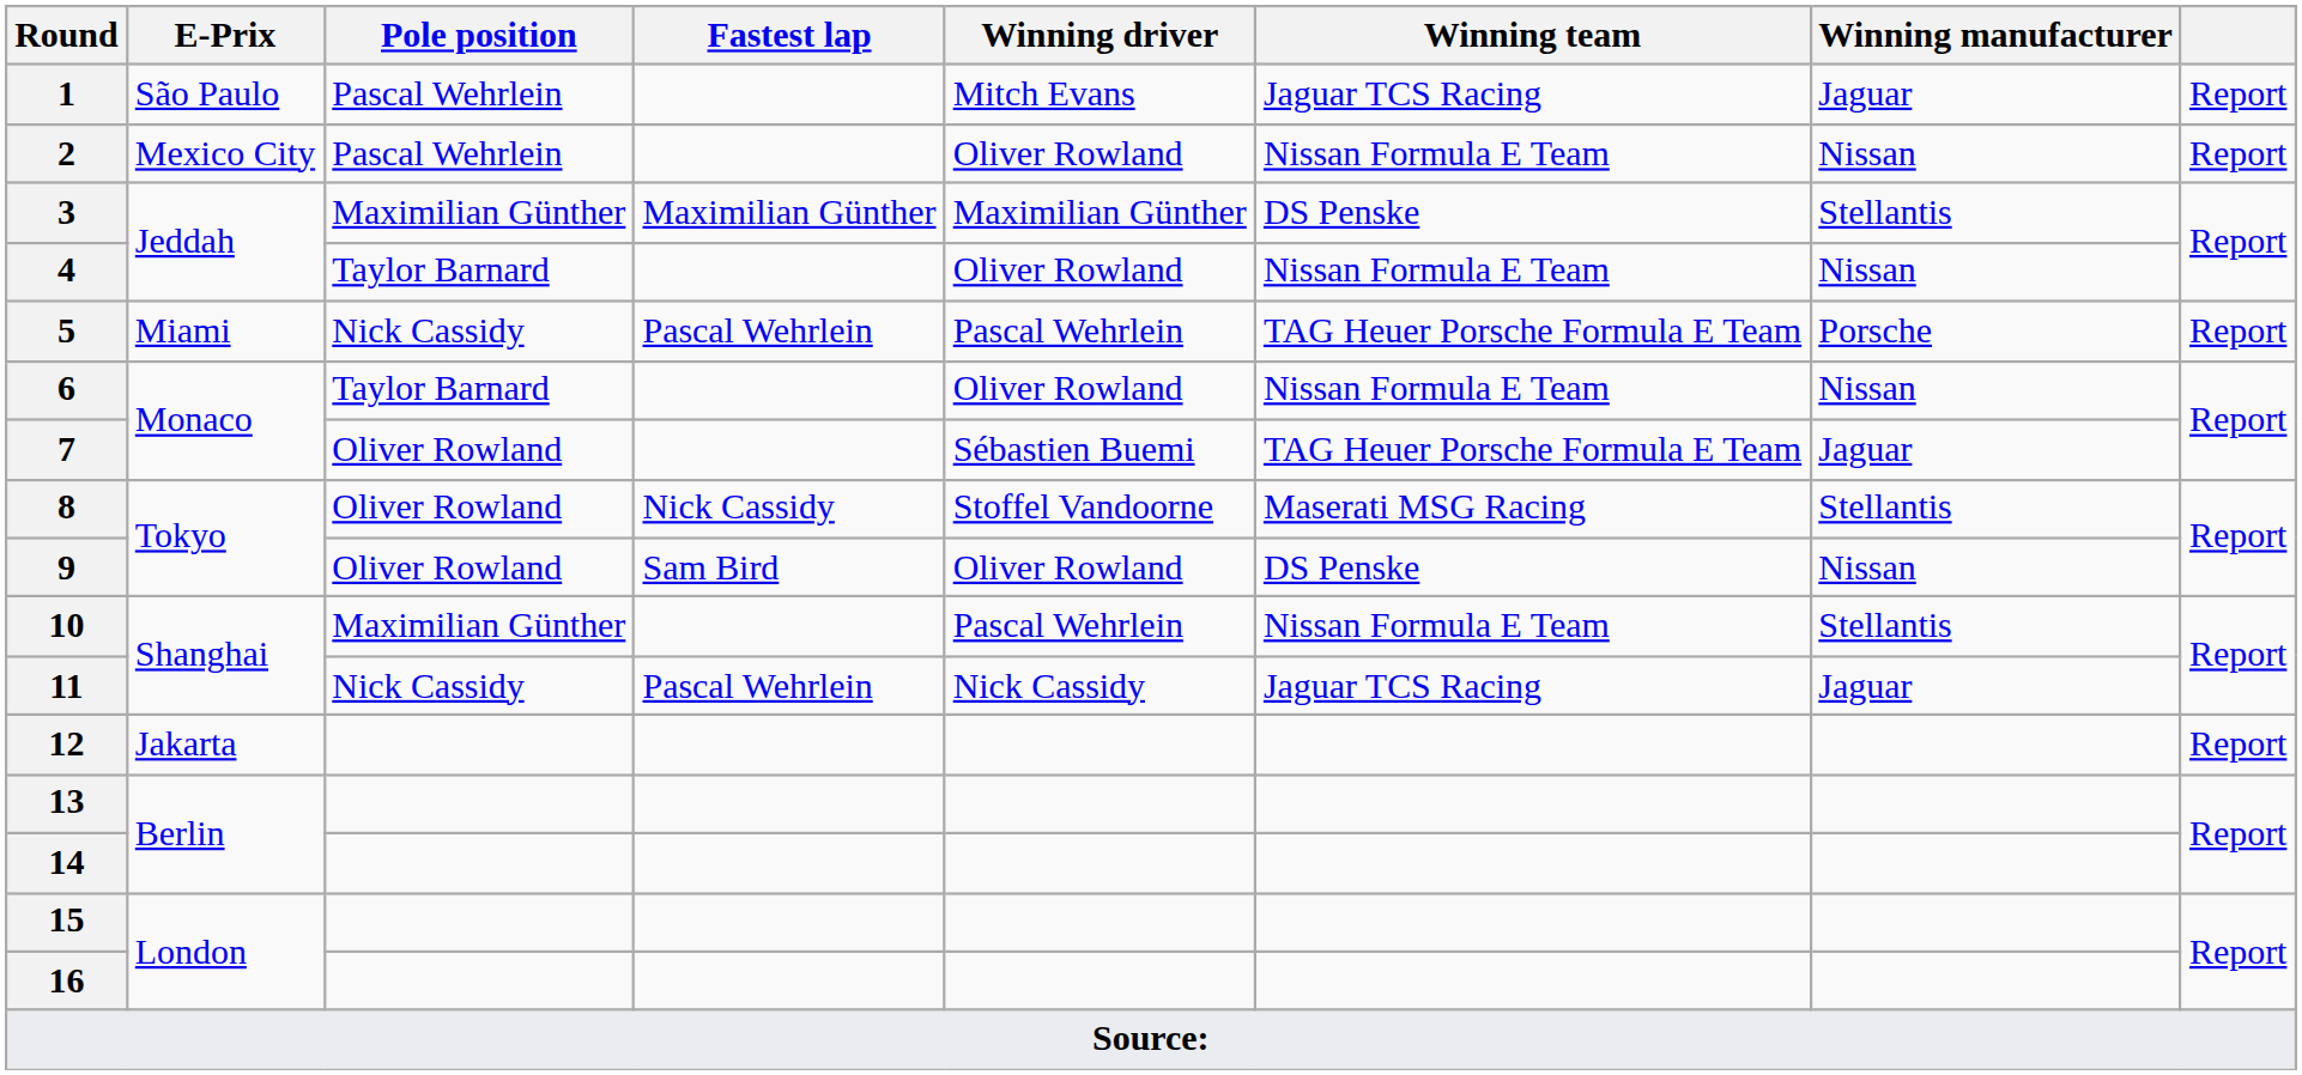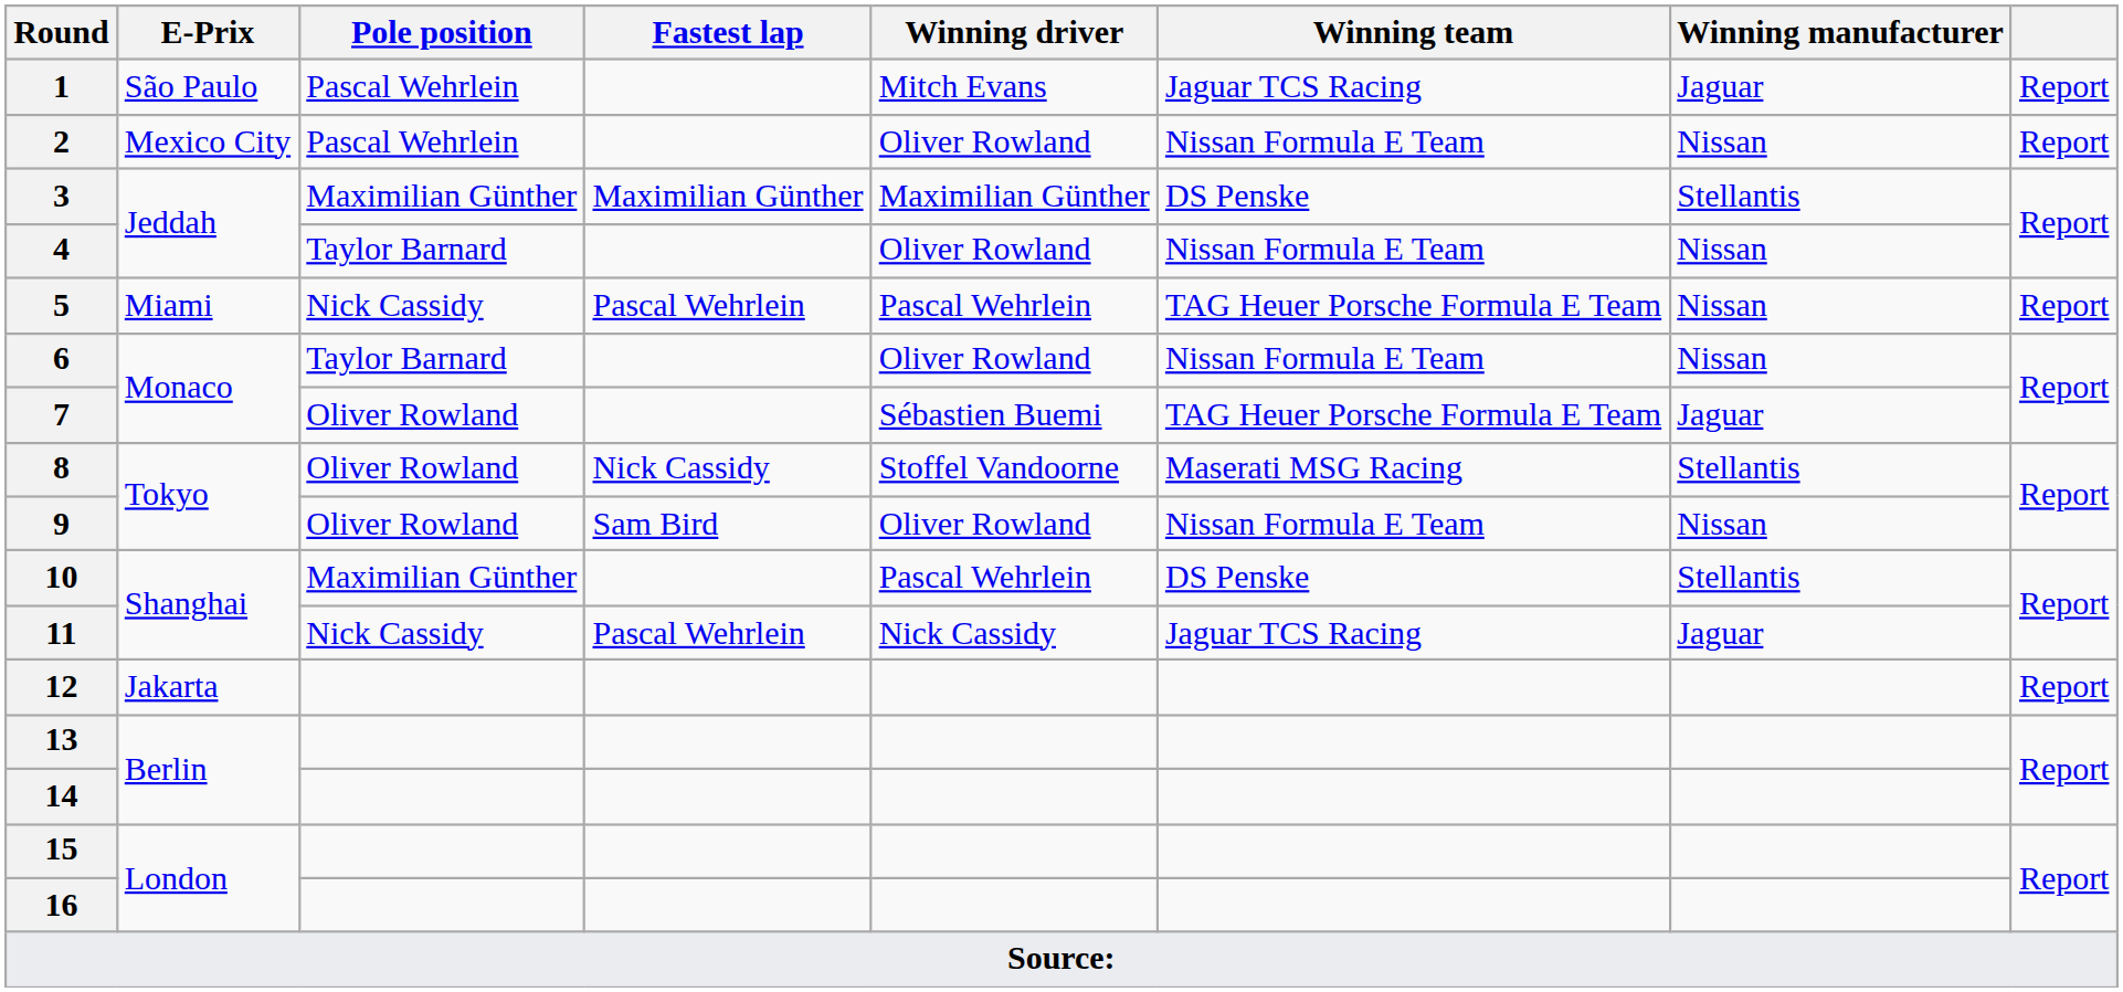5 | Winning manufacturer: Porsche -> Nissan
9 | Winning team: DS Penske -> Nissan Formula E Team
10 | Winning team: Nissan Formula E Team -> DS Penske
